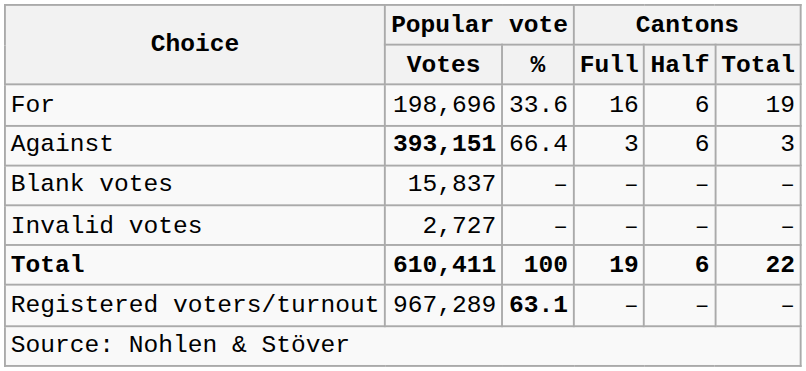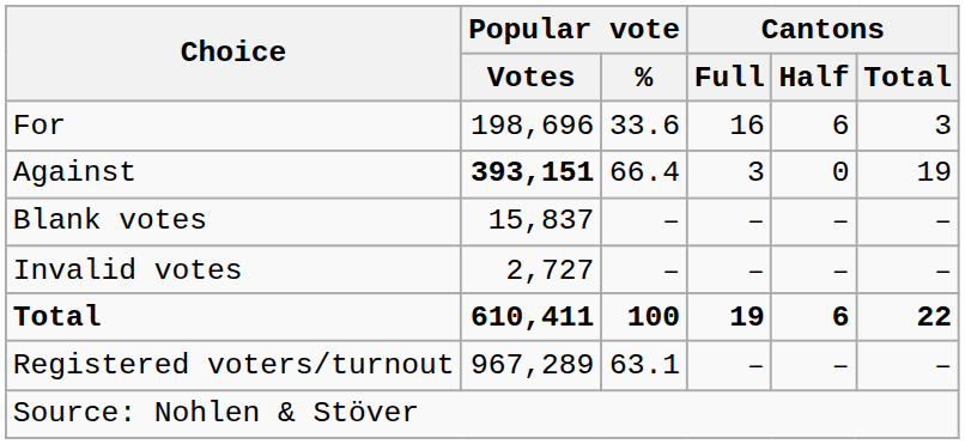For | Cantons / Total: 19 -> 3
Against | Cantons / Half: 6 -> 0
Against | Cantons / Total: 3 -> 19
Registered voters/turnout | Popular vote / %: bold -> normal
